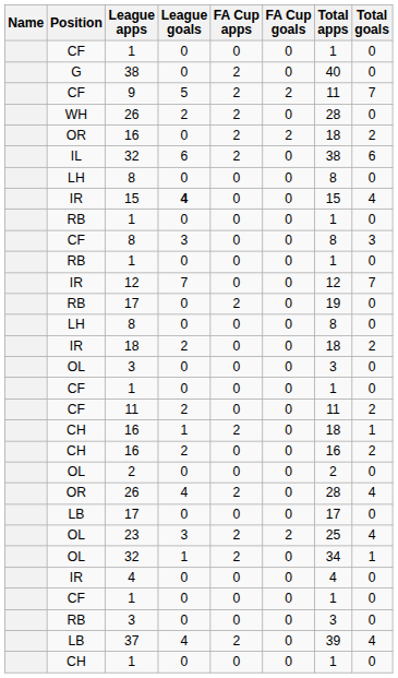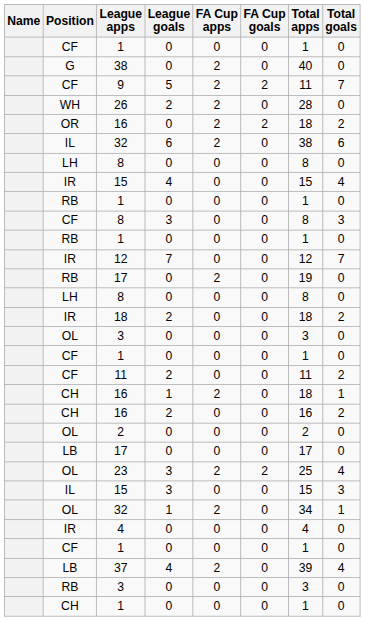IR / 15 | League goals: bold -> normal
- row: OR | 26 | 4 | 2 | 0 | 28 | 4
+ row: IL | 15 | 3 | 0 | 0 | 15 | 3
rows swapped: 37 <-> RB / 3
